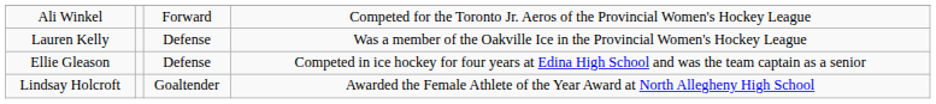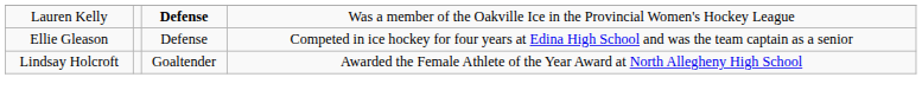- row: Ali Winkel | Forward | Competed for the Toronto Jr. Aeros of the Provincial Women's Hockey League
Lauren Kelly | column 3: normal -> bold
